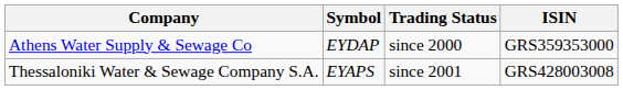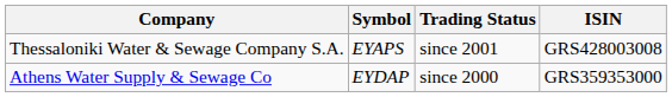rows swapped: Athens Water Supply & Sewage Co <-> Thessaloniki Water & Sewage Company S.A.
